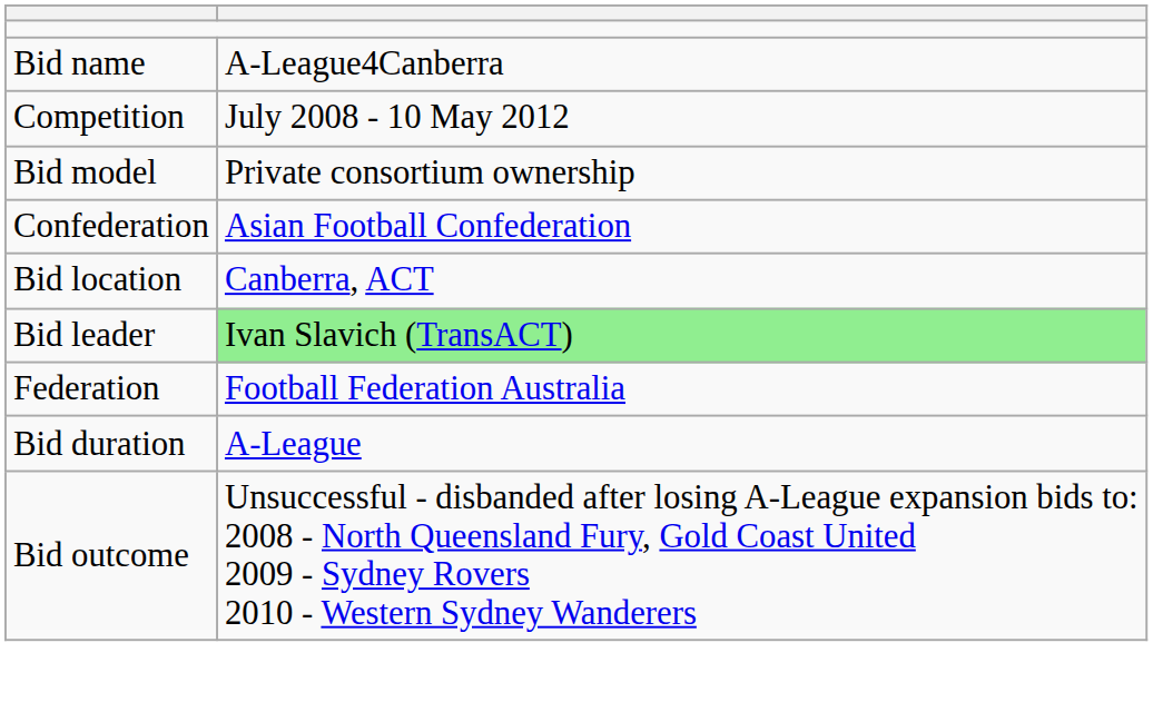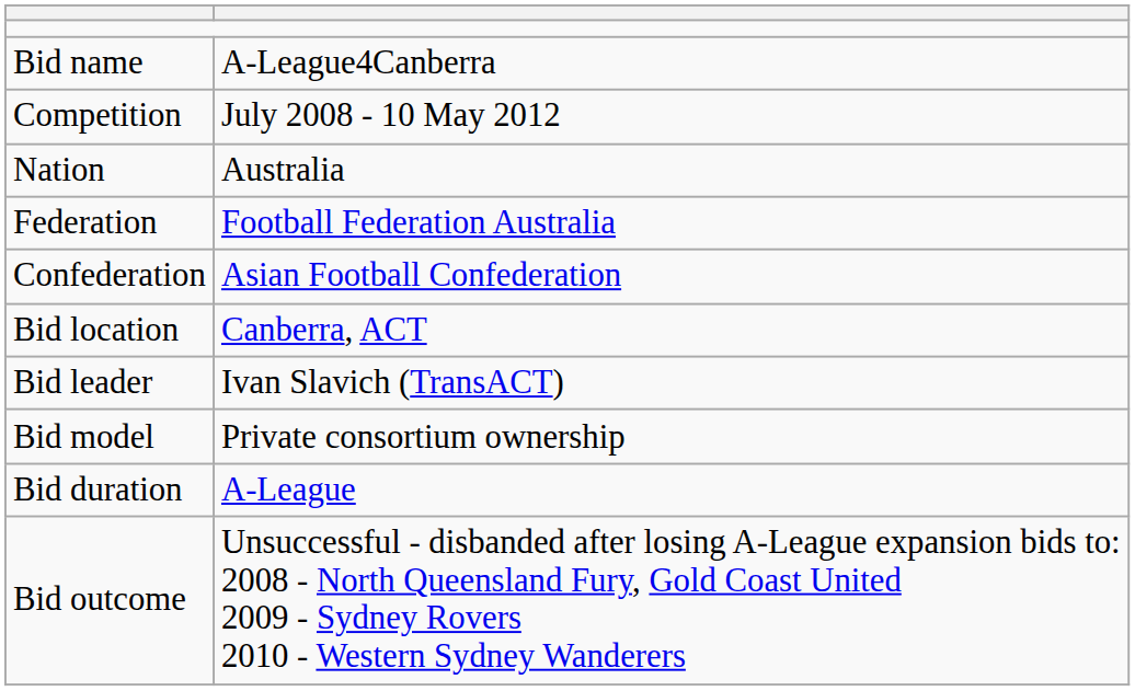+ row: Nation | Australia
rows swapped: Federation <-> Bid model
Bid leader | column 2: lightgreen background -> no background
